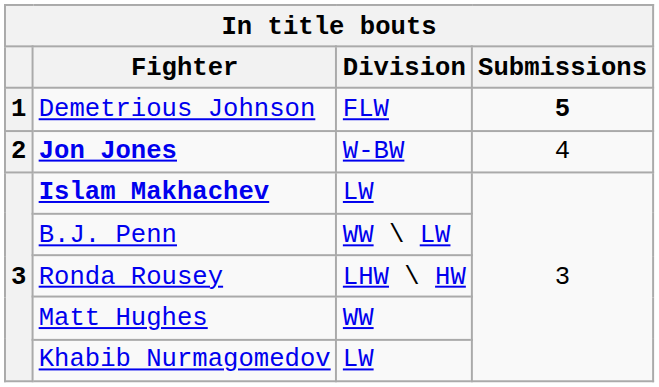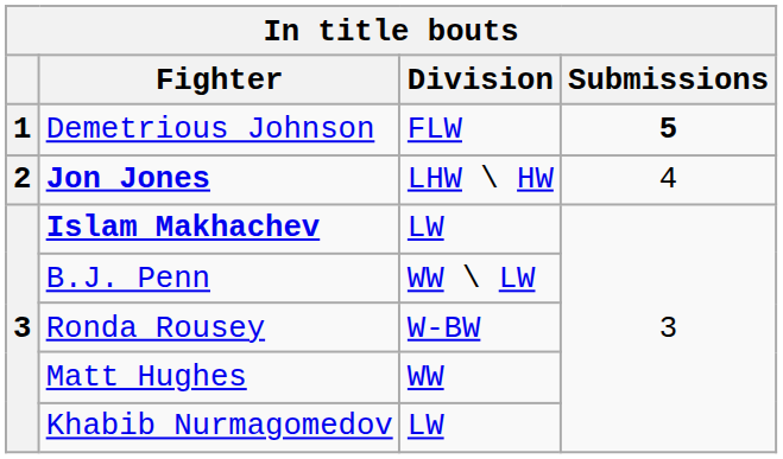Jon Jones | Division: W-BW -> LHW \ HW
Ronda Rousey | Division: LHW \ HW -> W-BW
